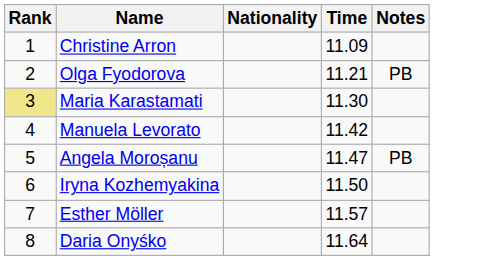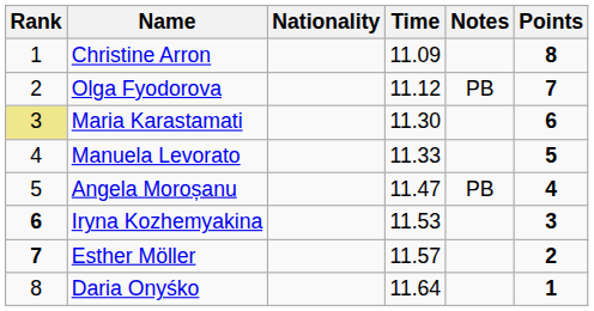+ column: Points | 8 | 7 | 6 | 5 | 4 | 3 | 2 | 1
Olga Fyodorova | Time: 11.21 -> 11.12
Manuela Levorato | Time: 11.42 -> 11.33
Iryna Kozhemyakina | Rank: normal -> bold
Iryna Kozhemyakina | Time: 11.50 -> 11.53
Esther Möller | Rank: normal -> bold
